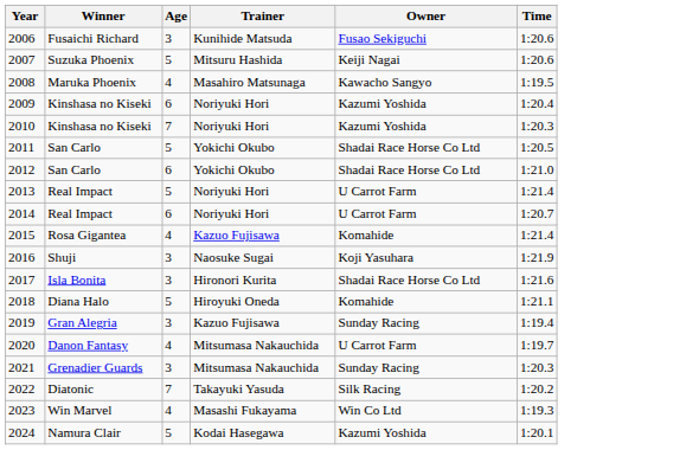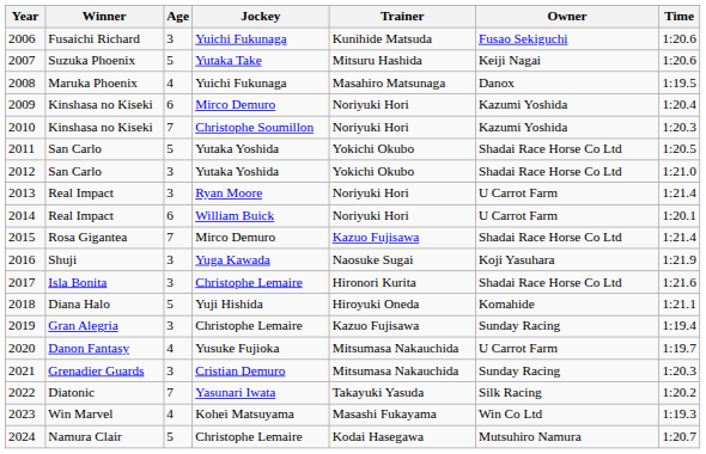+ column: Jockey | Yuichi Fukunaga | Yutaka Take | Yuichi Fukunaga | Mirco Demuro | Christophe Soumillon | Yutaka Yoshida | Yutaka Yoshida | Ryan Moore | William Buick | Mirco Demuro | Yuga Kawada | Christophe Lemaire | Yuji Hishida | Christophe Lemaire | Yusuke Fujioka | Cristian Demuro | Yasunari Iwata | Kohei Matsuyama | Christophe Lemaire
2008 | Owner: Kawacho Sangyo -> Danox
2012 | Age: 6 -> 3
2013 | Age: 5 -> 3
2014 | Time: 1:20.7 -> 1:20.1
2015 | Age: 4 -> 7
2015 | Owner: Komahide -> Shadai Race Horse Co Ltd
2024 | Owner: Kazumi Yoshida -> Mutsuhiro Namura
2024 | Time: 1:20.1 -> 1:20.7
